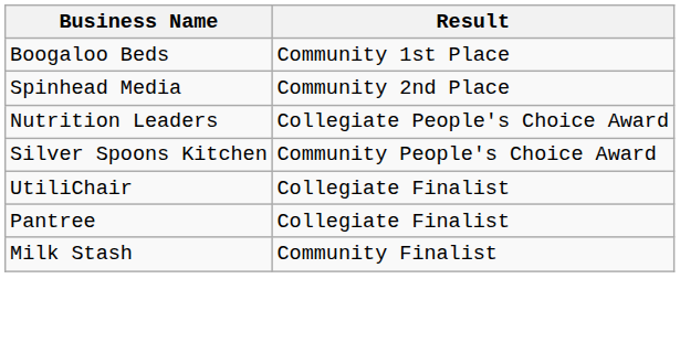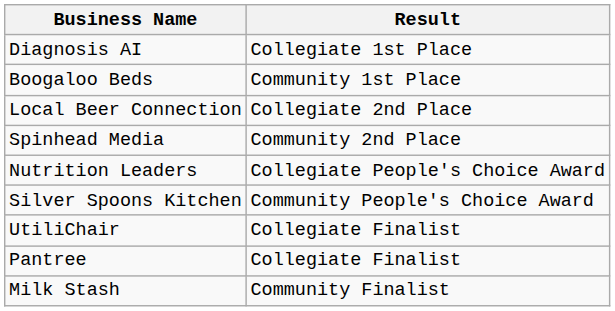+ row: Diagnosis AI | Collegiate 1st Place
+ row: Local Beer Connection | Collegiate 2nd Place
